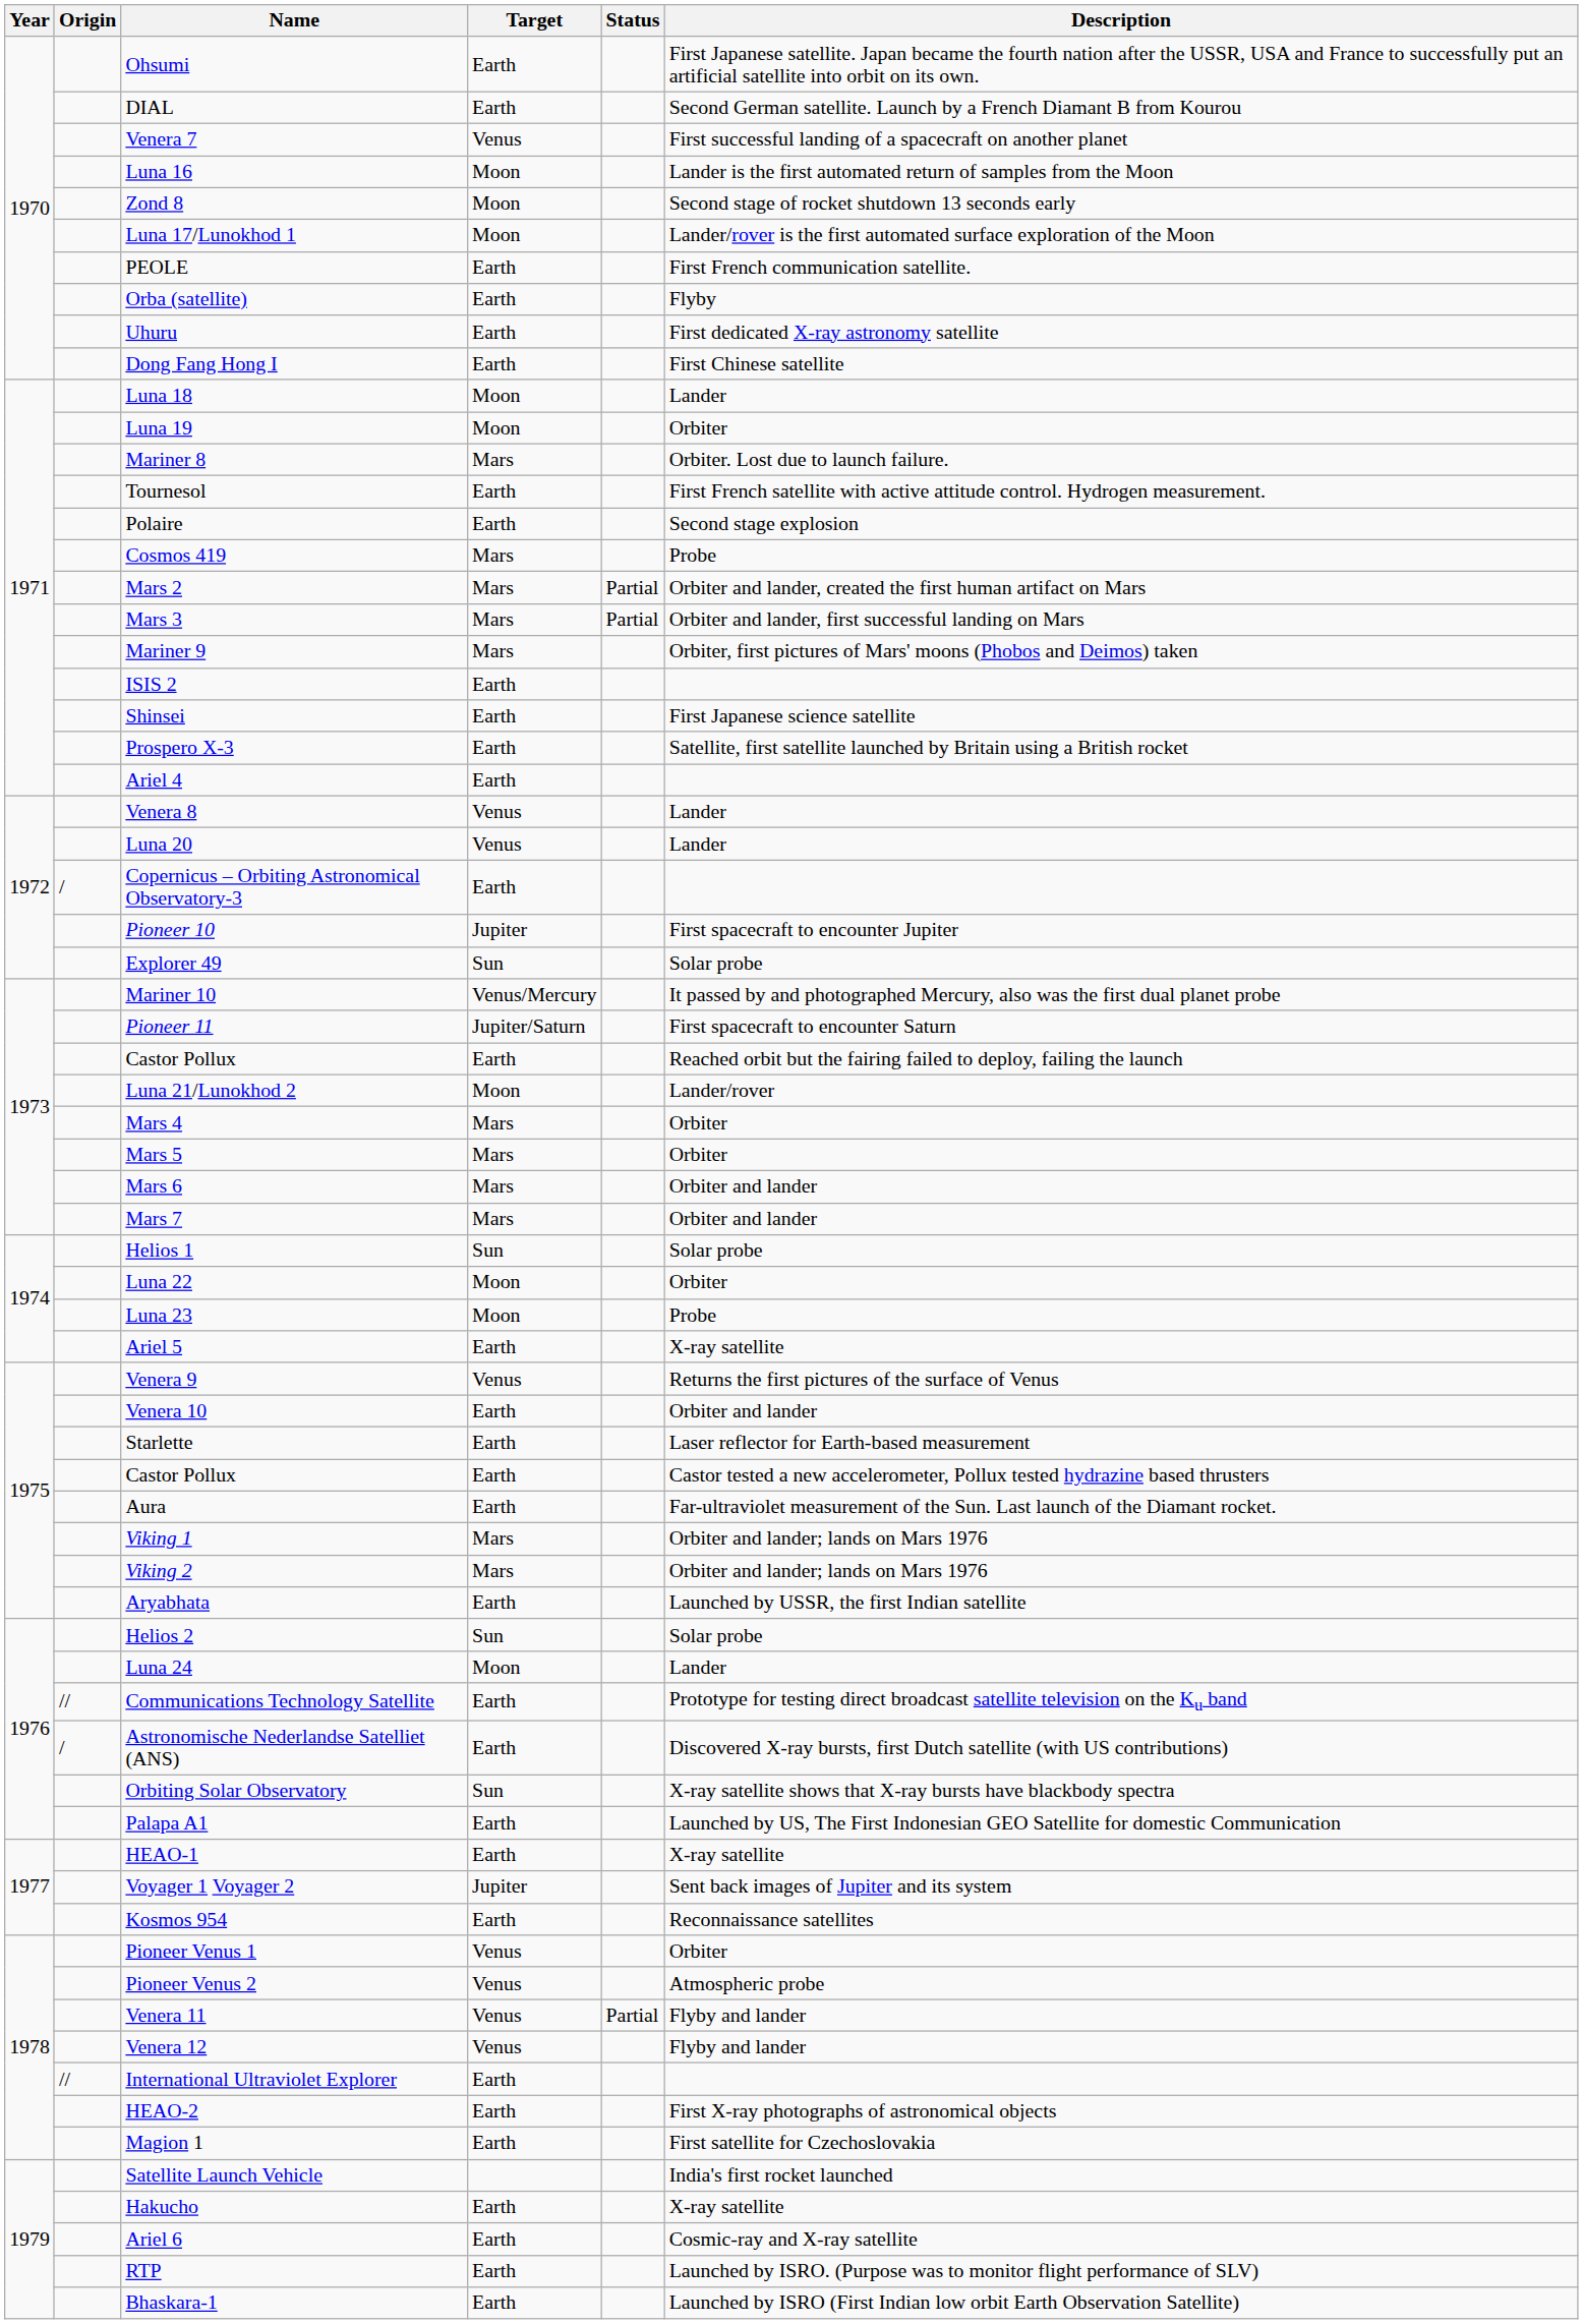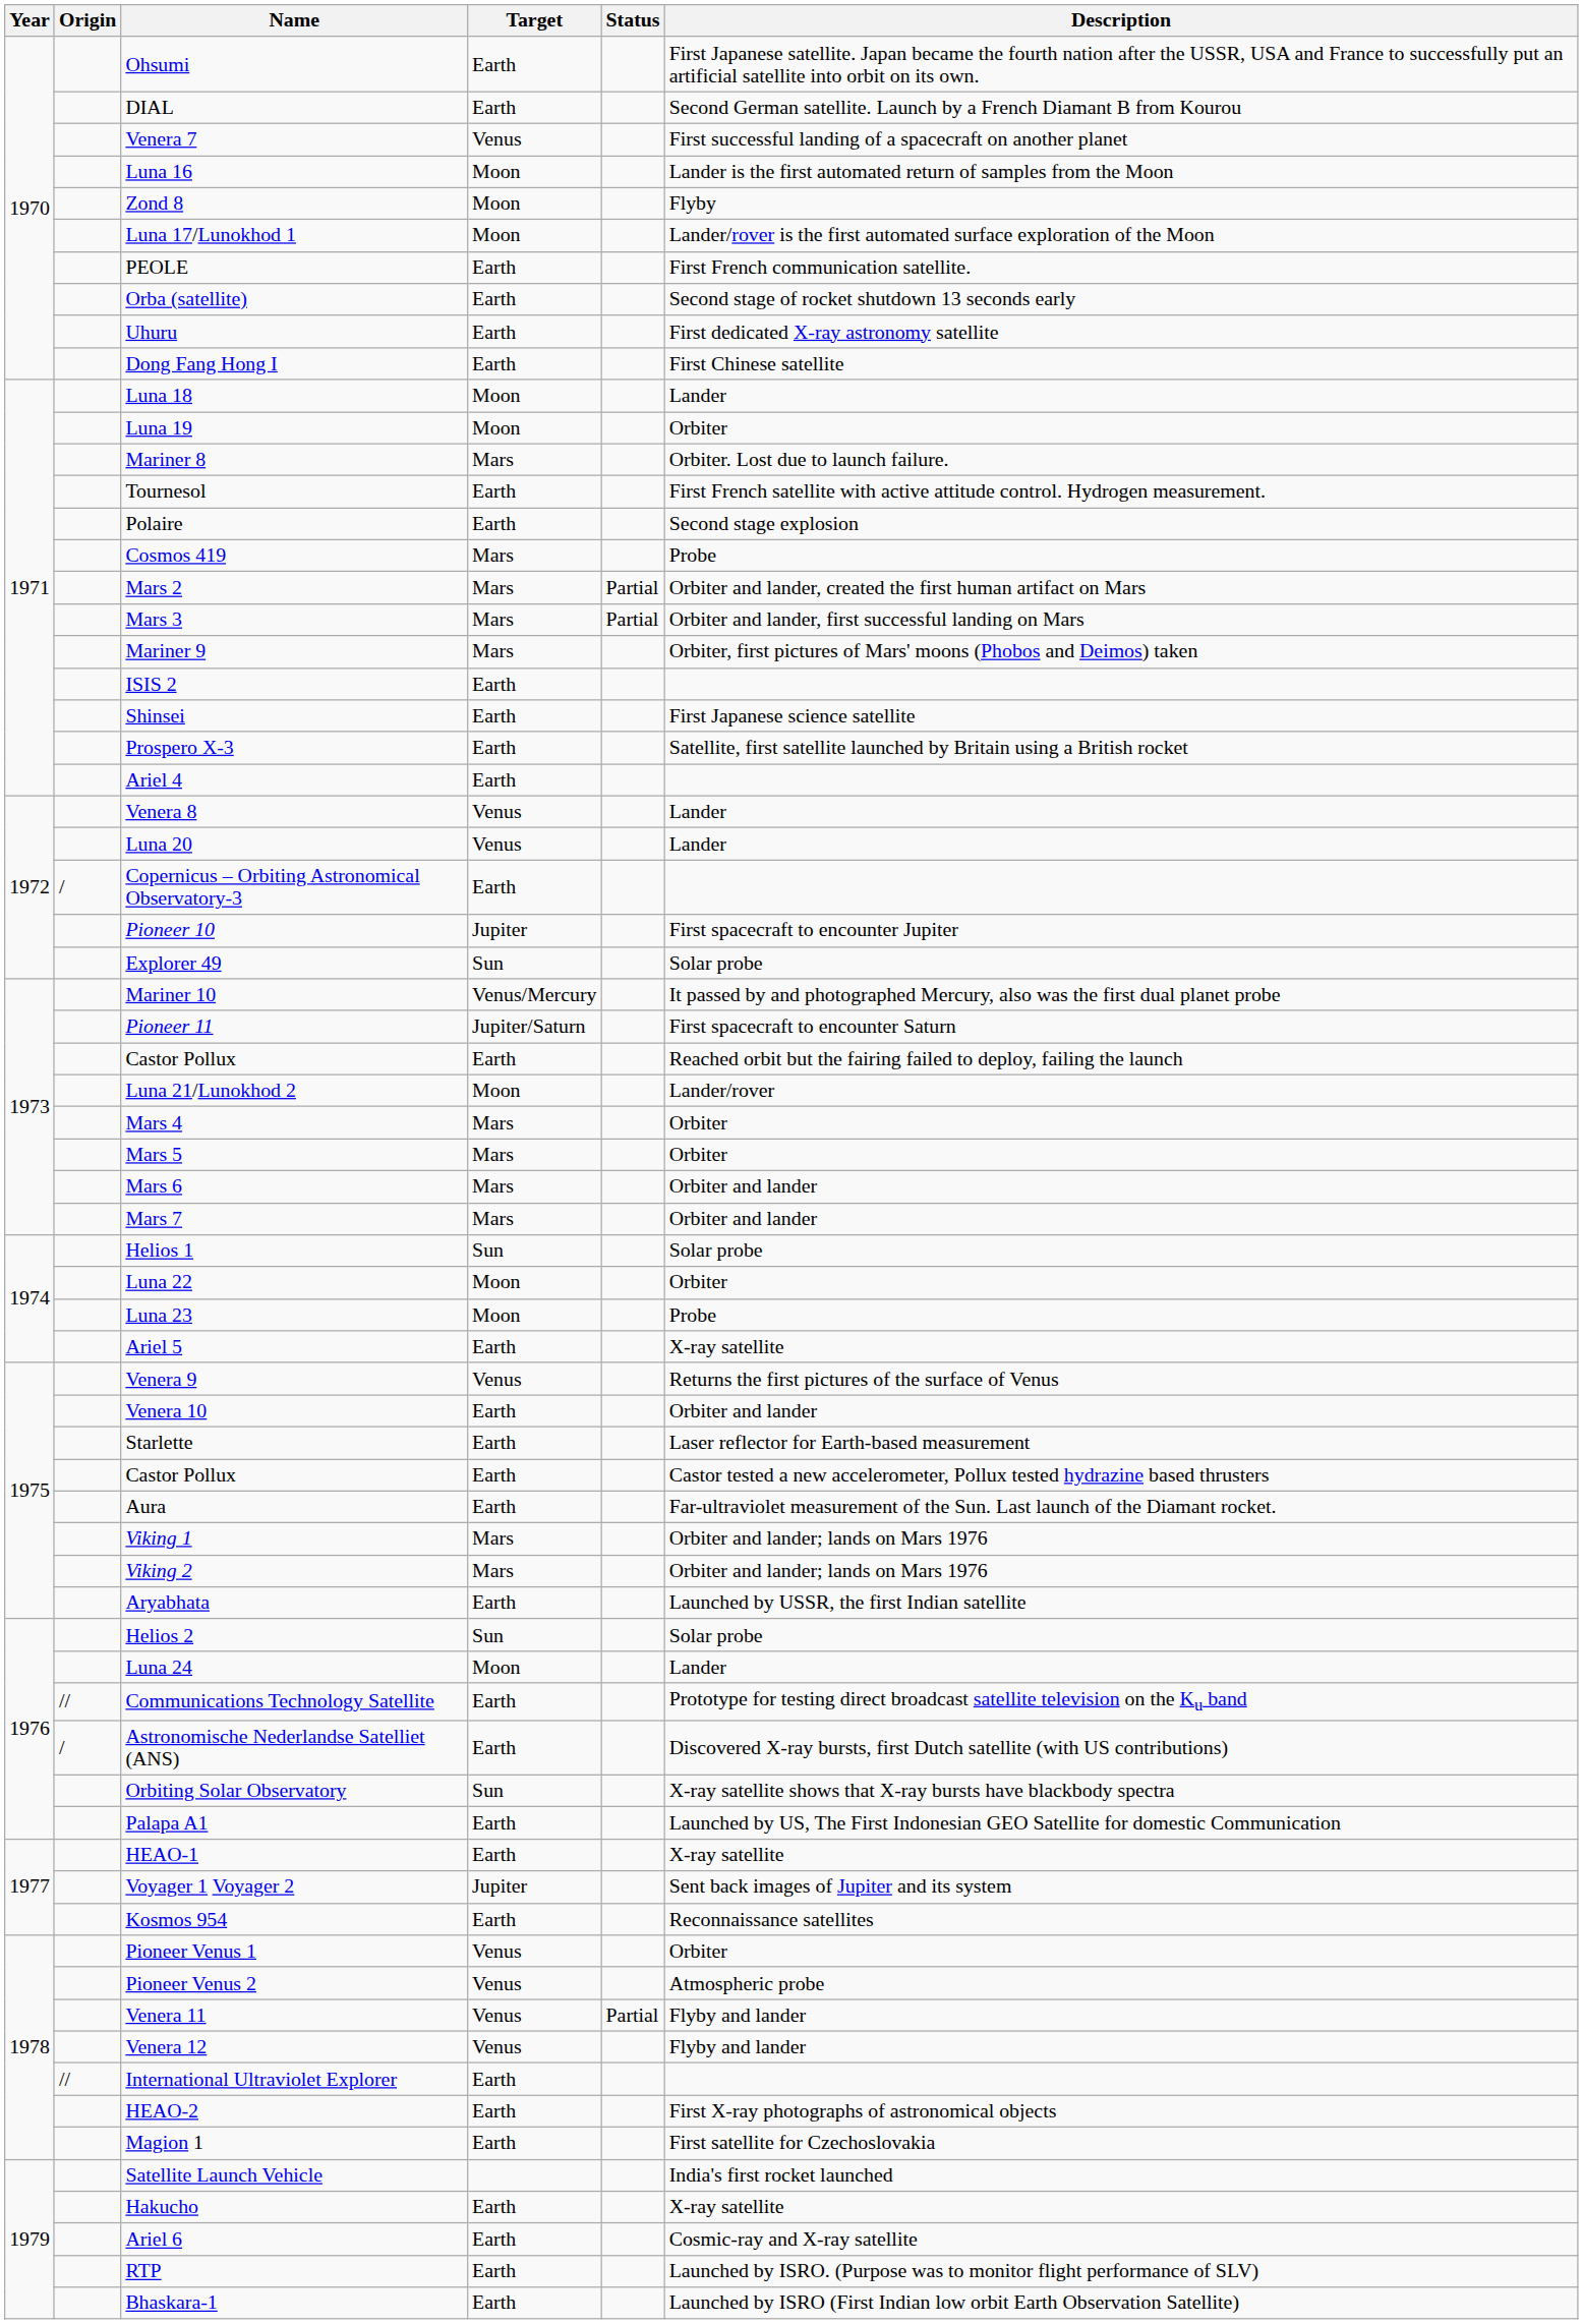Zond 8 | Description: Second stage of rocket shutdown 13 seconds early -> Flyby
Orba (satellite) | Description: Flyby -> Second stage of rocket shutdown 13 seconds early
